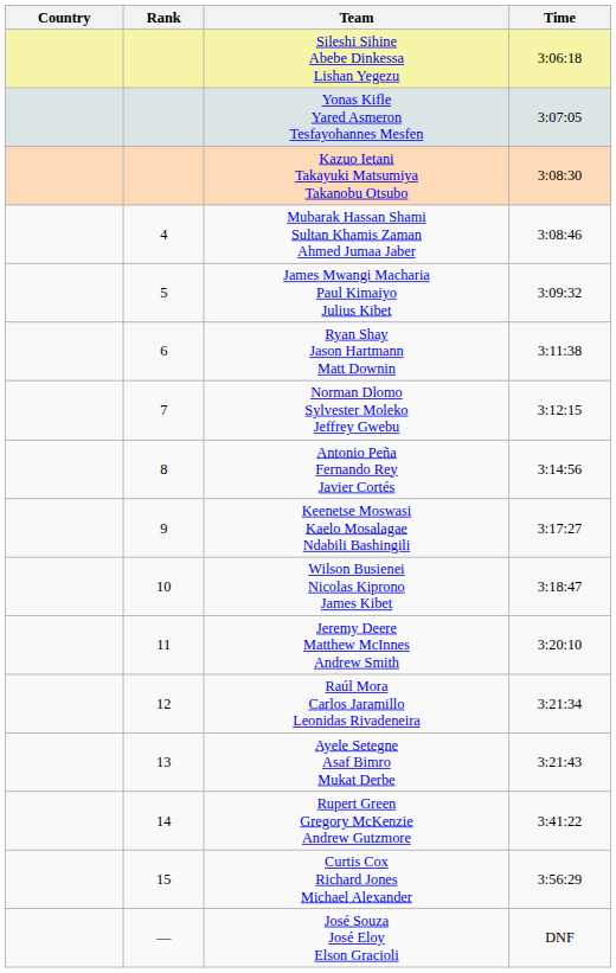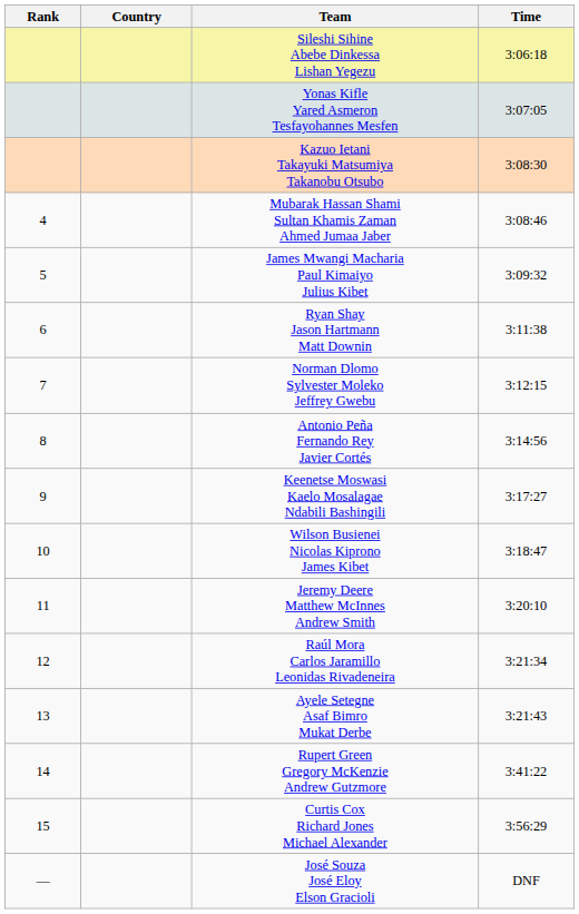columns swapped: Rank <-> Country
